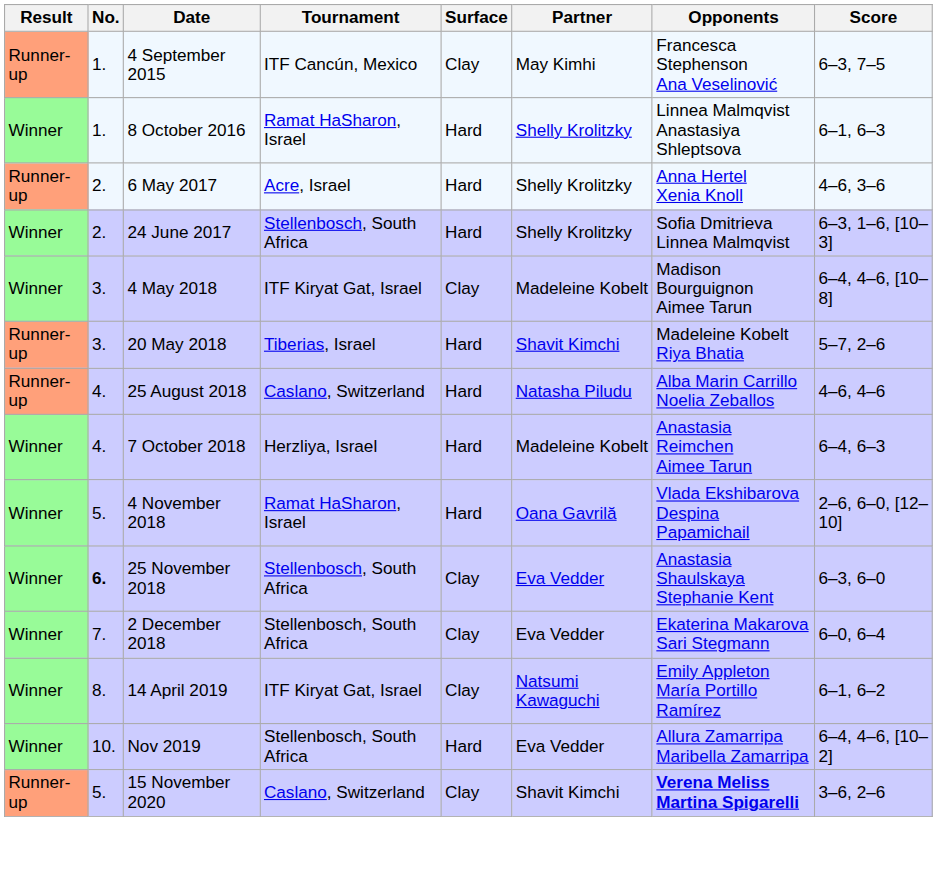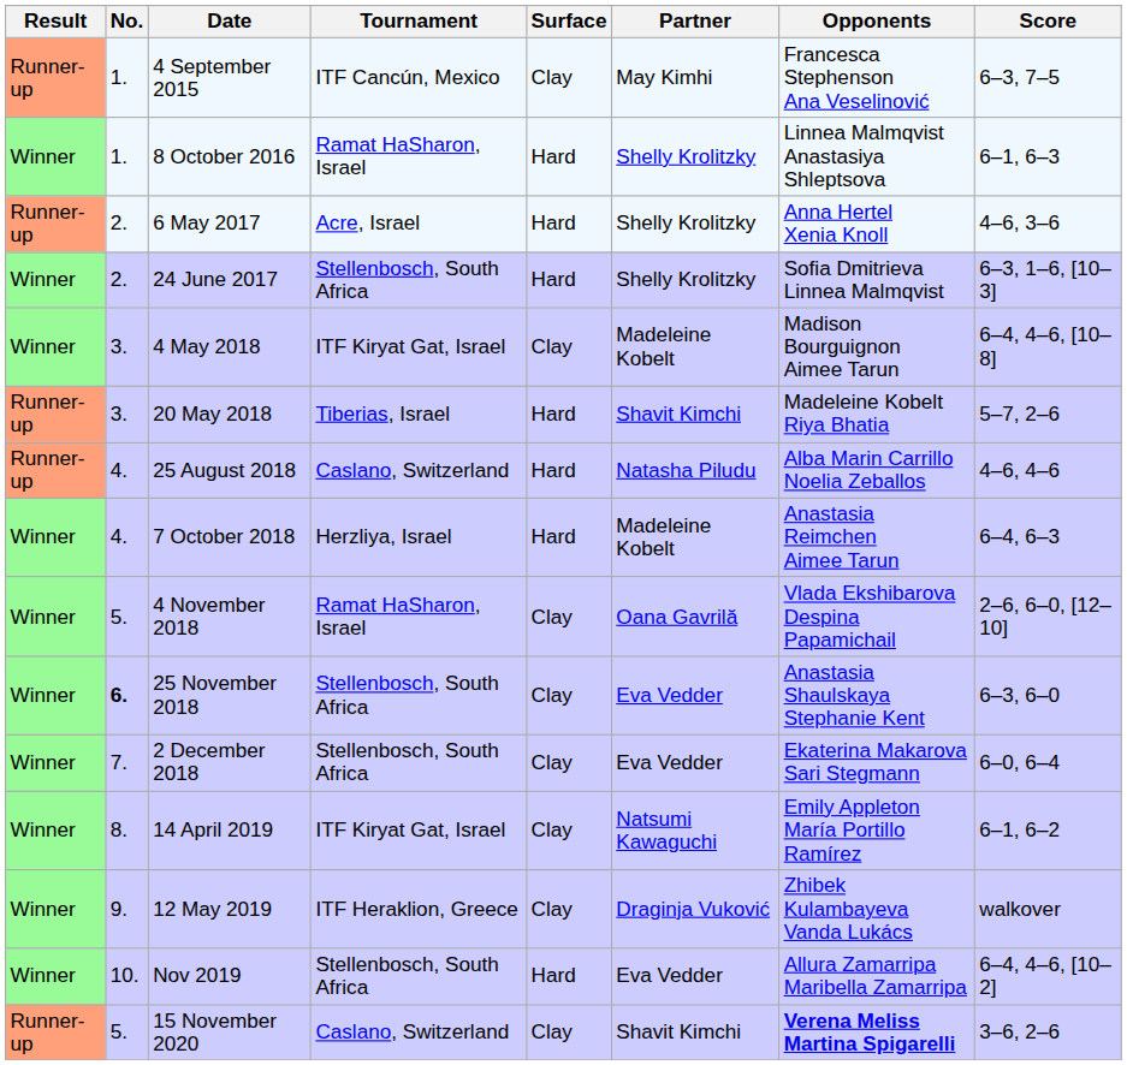4 November 2018 | Surface: Hard -> Clay
+ row: Winner | 9. | 12 May 2019 | ITF Heraklion, Greece | Clay | Draginja Vuković | Zhibek Kulambayeva Vanda Lukács | walkover
